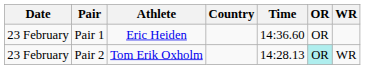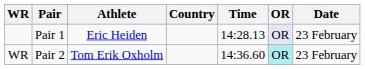columns swapped: Date <-> WR
Pair 1 | Time: 14:36.60 -> 14:28.13
Pair 1 | OR: no background -> lavender background
Pair 2 | Time: 14:28.13 -> 14:36.60
